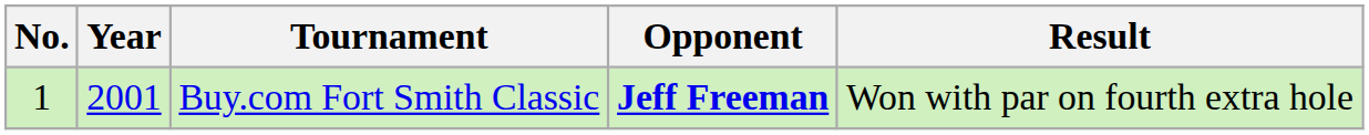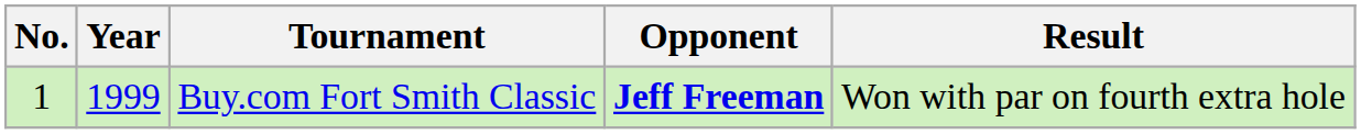Buy.com Fort Smith Classic | Year: 2001 -> 1999
